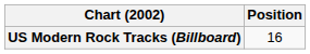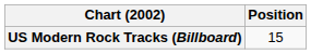US Modern Rock Tracks (Billboard) | Position: 16 -> 15
